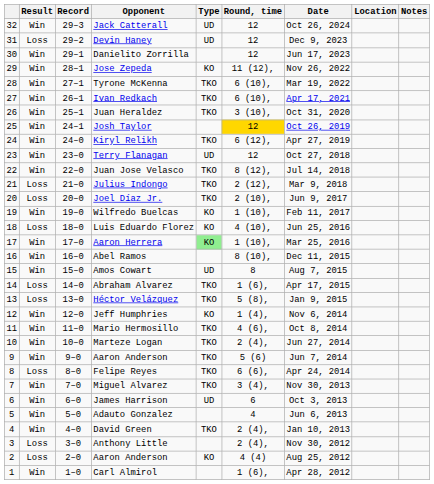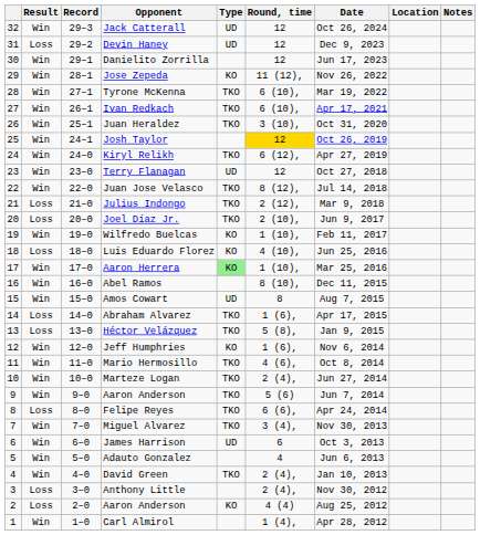Jeff Humphries | Round, time: 1 (4), -> 1 (6),
Carl Almirol | Round, time: 1 (6), -> 1 (4),
